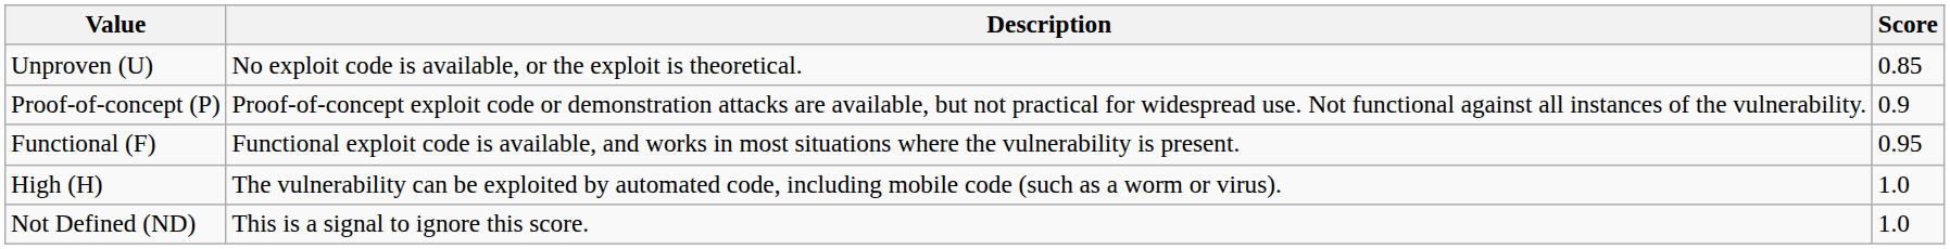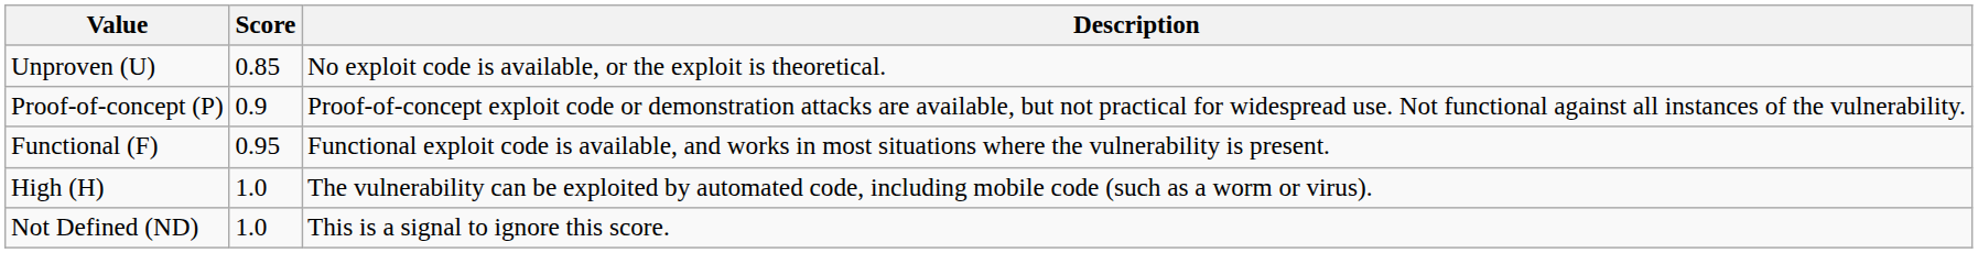columns swapped: Description <-> Score
